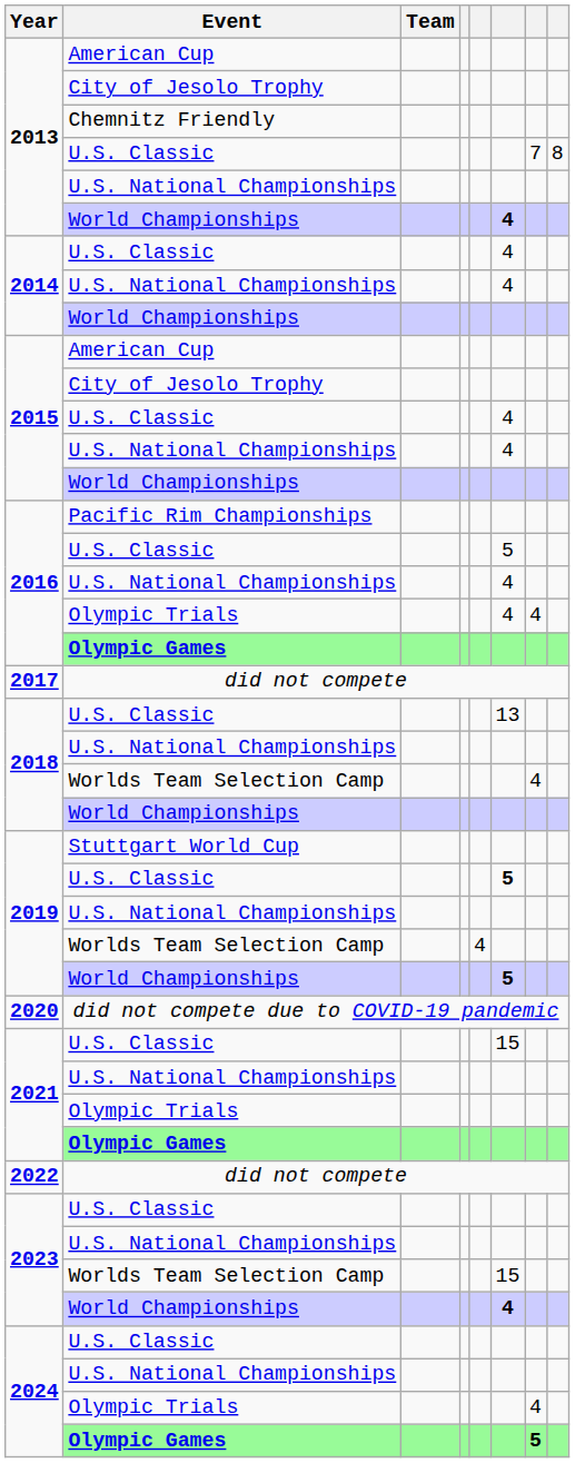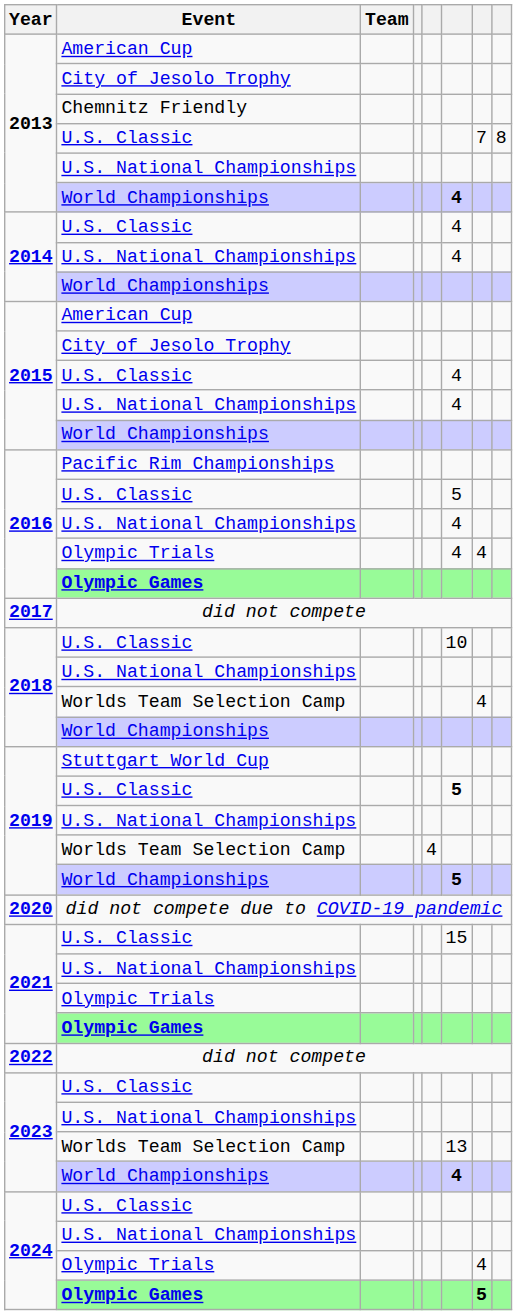2018 / U.S. Classic | column 6: 13 -> 10
2023 / Worlds Team Selection Camp | column 6: 15 -> 13
